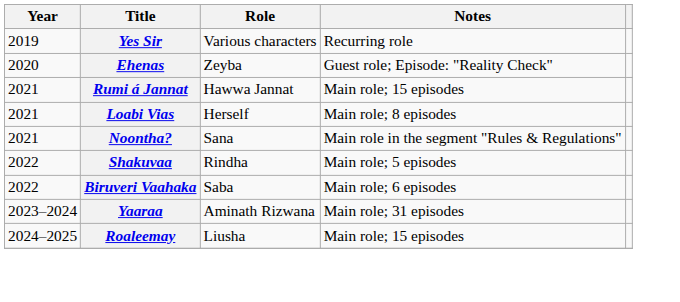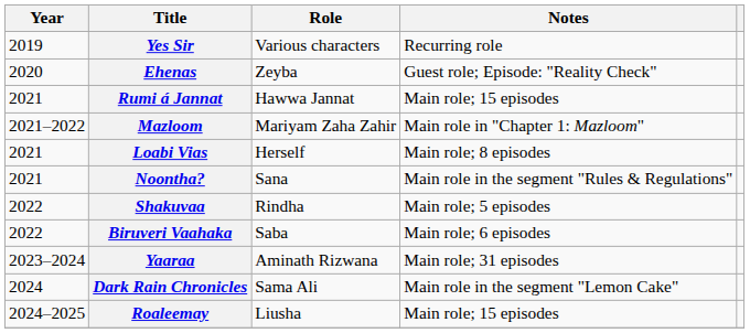+ row: 2021–2022 | Mazloom | Mariyam Zaha Zahir | Main role in "Chapter 1: Mazloom"
+ row: 2024 | Dark Rain Chronicles | Sama Ali | Main role in the segment "Lemon Cake"
